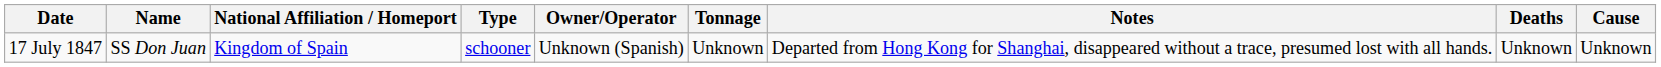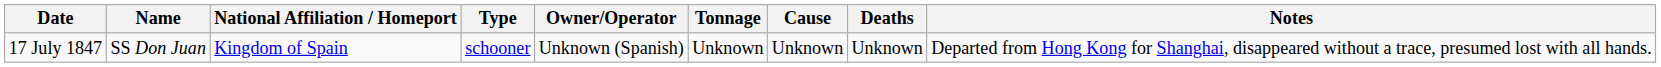columns swapped: Cause <-> Notes
